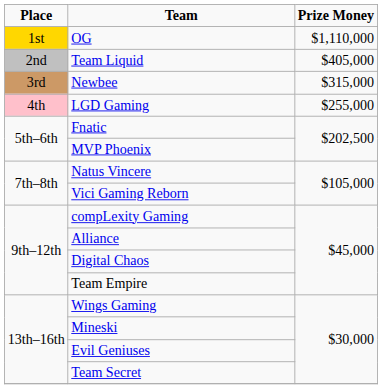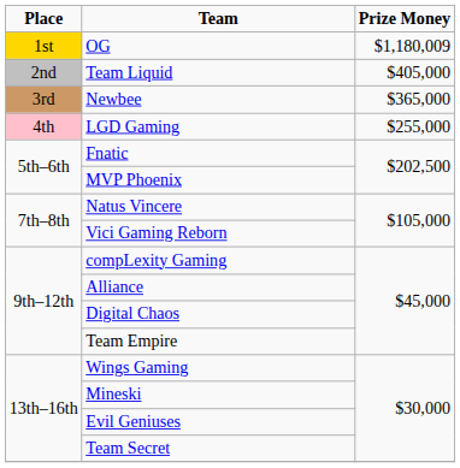OG | Prize Money: $1,110,000 -> $1,180,009
Newbee | Prize Money: $315,000 -> $365,000
